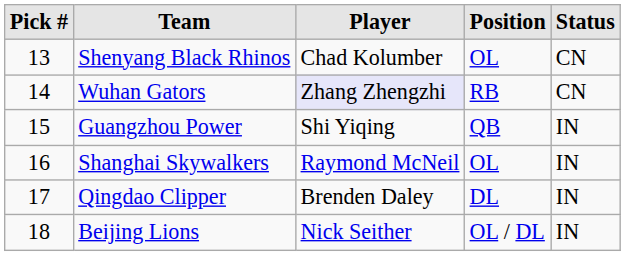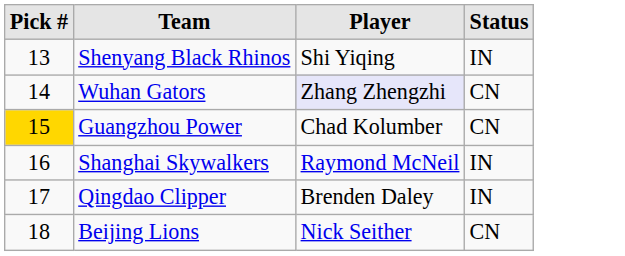- column: Position | OL | RB | QB | OL | DL | OL / DL
Shenyang Black Rhinos | Player: Chad Kolumber -> Shi Yiqing
Shenyang Black Rhinos | Status: CN -> IN
Guangzhou Power | Pick #: no background -> gold background
Guangzhou Power | Player: Shi Yiqing -> Chad Kolumber
Guangzhou Power | Status: IN -> CN
Beijing Lions | Status: IN -> CN
